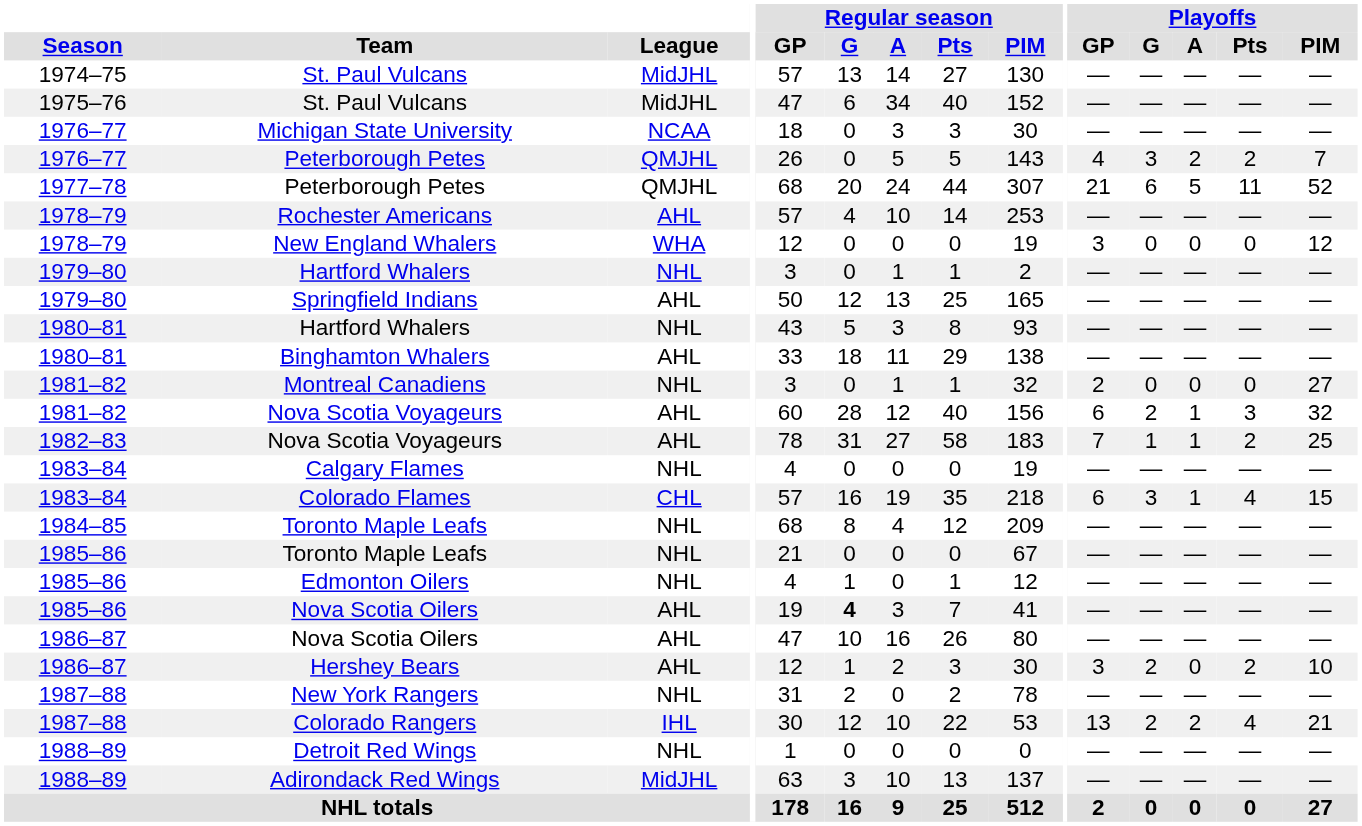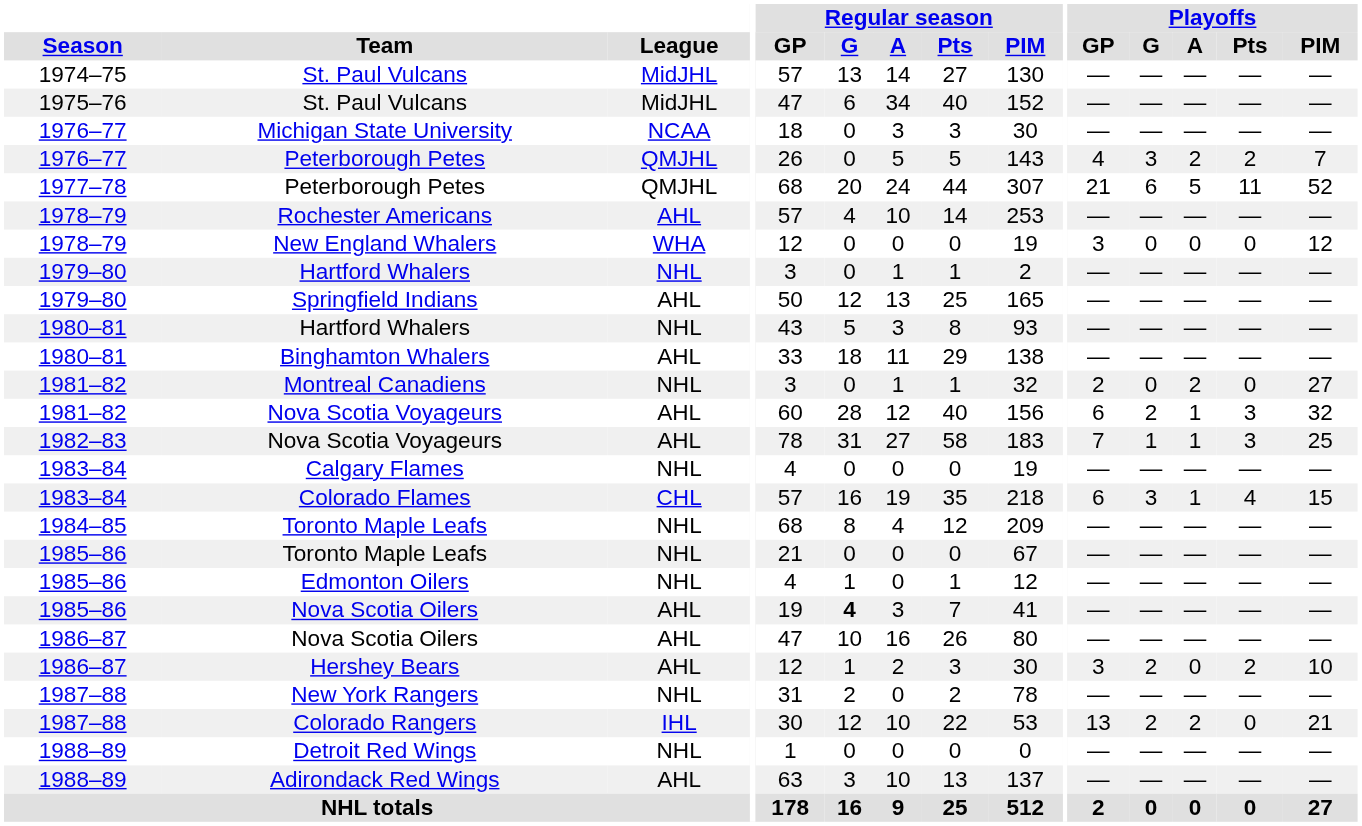Montreal Canadiens | Playoffs / A: 0 -> 2
1982–83 / Nova Scotia Voyageurs | Playoffs / Pts: 2 -> 3
Colorado Rangers | Playoffs / Pts: 4 -> 0
Adirondack Red Wings | League: MidJHL -> AHL
